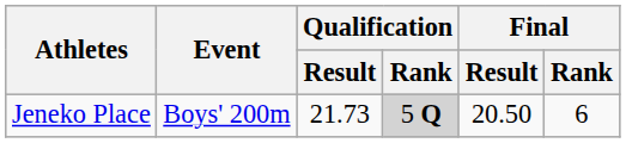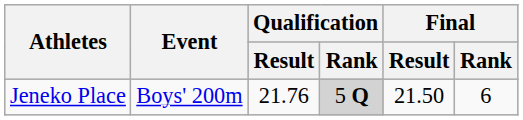Jeneko Place | Qualification / Result: 21.73 -> 21.76
Jeneko Place | Final / Result: 20.50 -> 21.50
